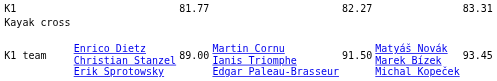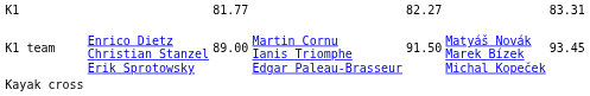rows swapped: K1 team <-> Kayak cross
